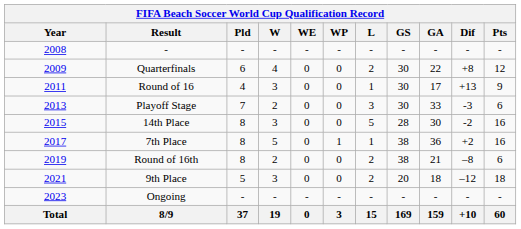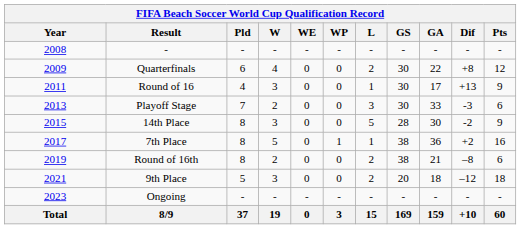14th Place | Pts: 16 -> 9
